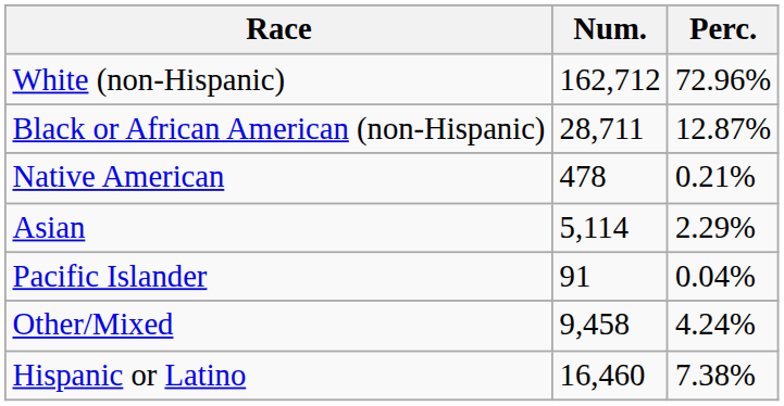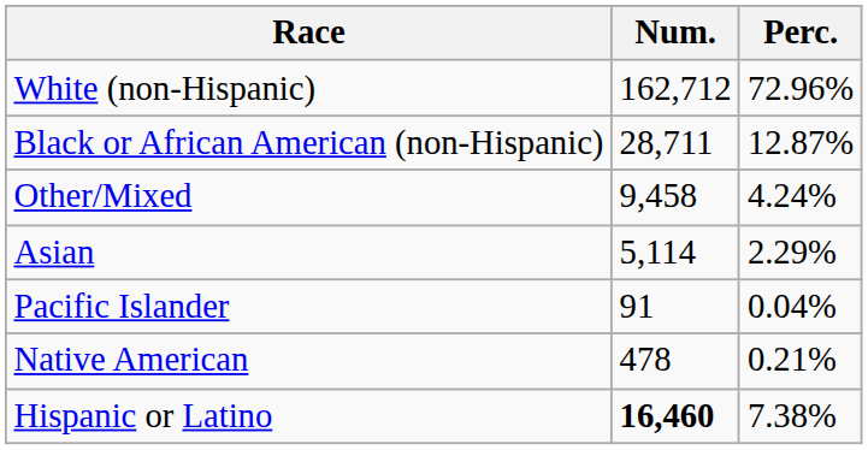rows swapped: Native American <-> Other/Mixed
Hispanic or Latino | Num.: normal -> bold
